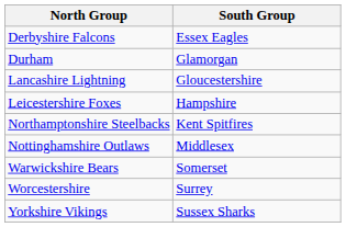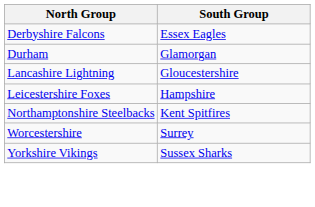- row: Nottinghamshire Outlaws | Middlesex
- row: Warwickshire Bears | Somerset
